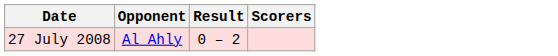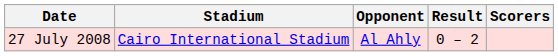+ column: Stadium | Cairo International Stadium
